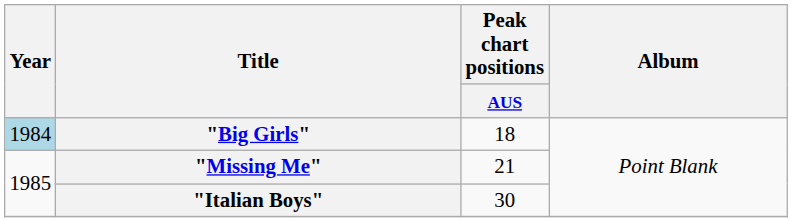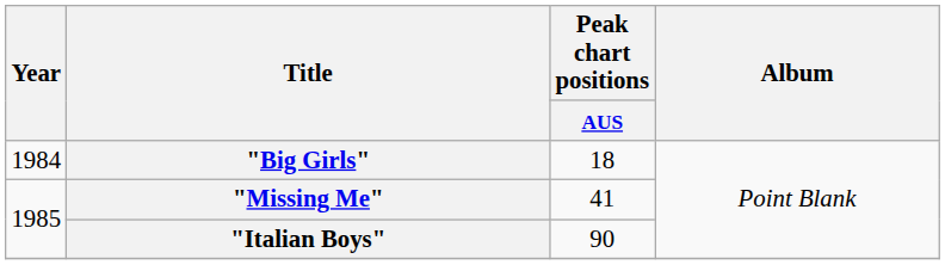"Big Girls" | Year: lightblue background -> no background
"Missing Me" | Peak chart positions / AUS: 21 -> 41
"Italian Boys" | Peak chart positions / AUS: 30 -> 90
